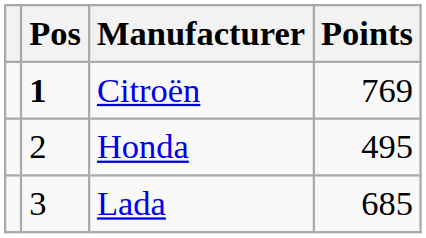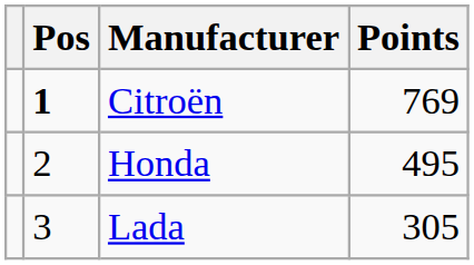Lada | Points: 685 -> 305
